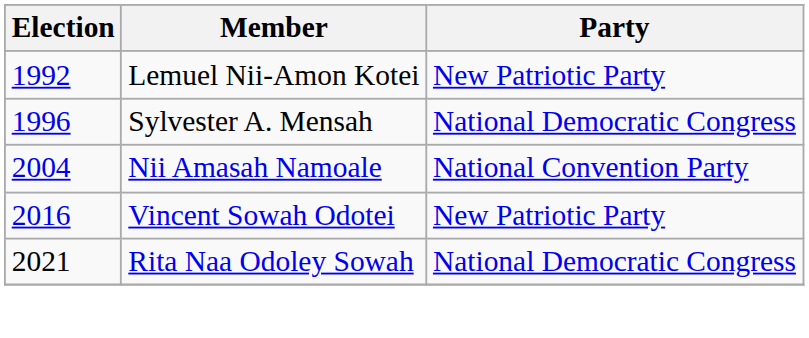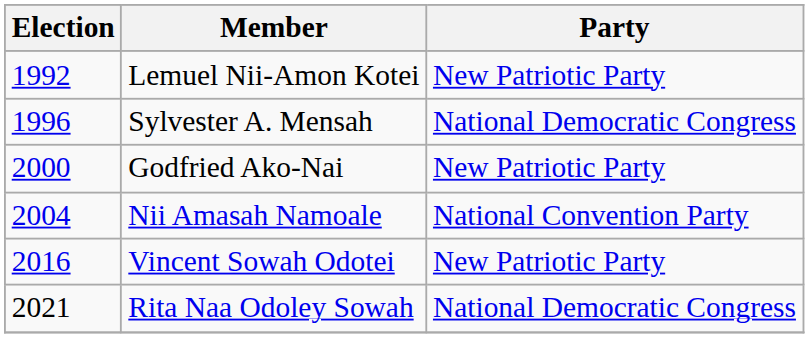+ row: 2000 | Godfried Ako-Nai | New Patriotic Party
